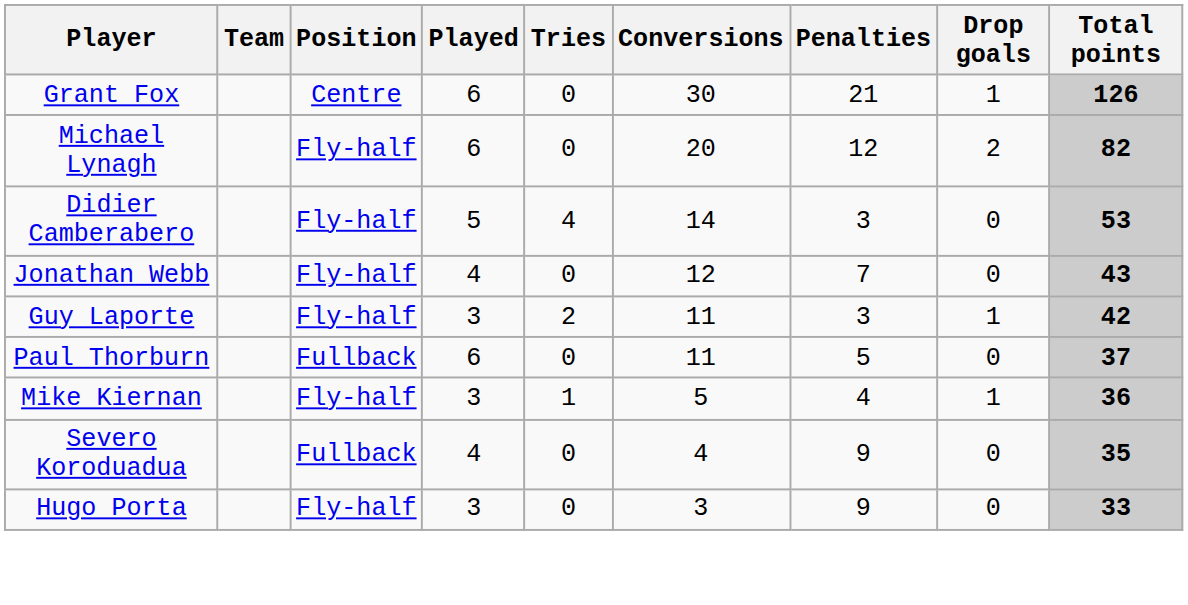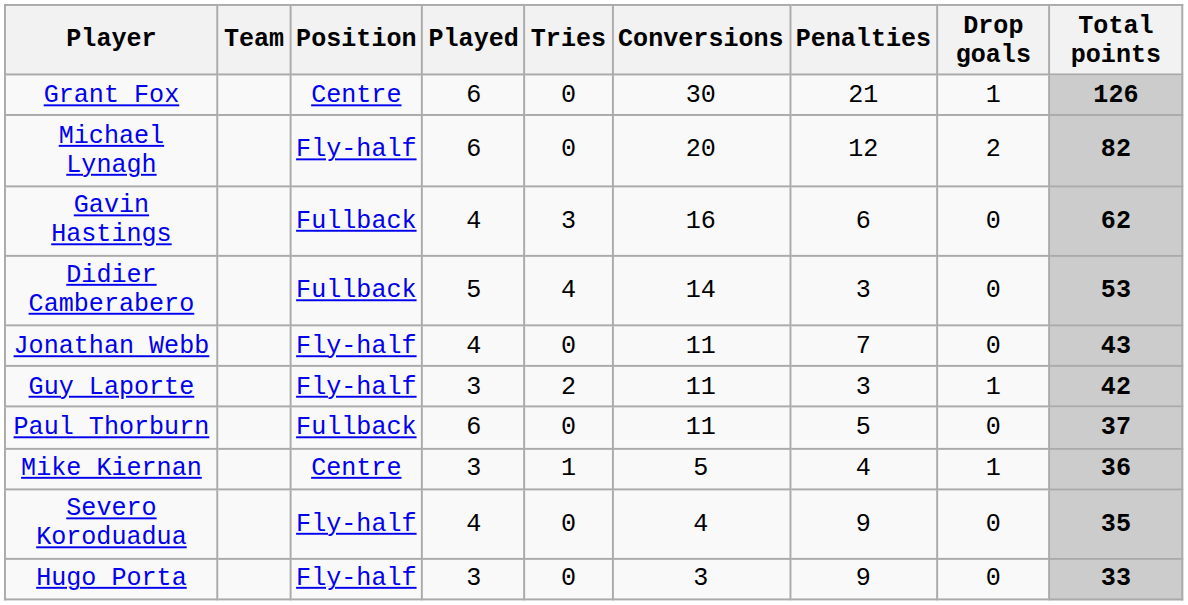+ row: Gavin Hastings | Fullback | 4 | 3 | 16 | 6 | 0 | 62
Didier Camberabero | Position: Fly-half -> Fullback
Jonathan Webb | Conversions: 12 -> 11
Mike Kiernan | Position: Fly-half -> Centre
Severo Koroduadua | Position: Fullback -> Fly-half
